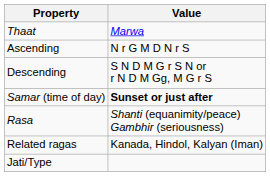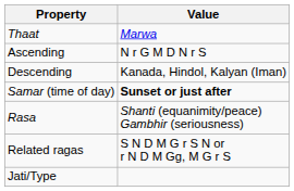Descending | Value: S N D M G r S N or r N D M Gg, M G r S -> Kanada, Hindol, Kalyan (Iman)
Related ragas | Value: Kanada, Hindol, Kalyan (Iman) -> S N D M G r S N or r N D M Gg, M G r S
